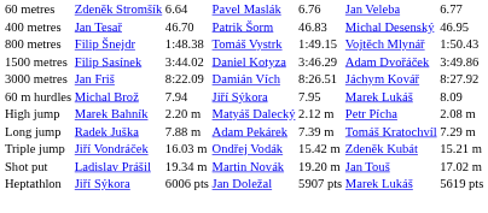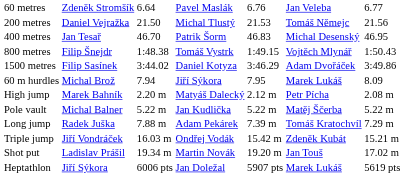+ row: 200 metres | Daniel Vejražka | 21.50 | Michal Tlustý | 21.53 | Tomáš Němejc | 21.56
- row: 3000 metres | Jan Friš | 8:22.09 | Damián Vích | 8:26.51 | Jáchym Kovář | 8:27.92
+ row: Pole vault | Michal Balner | 5.22 m | Jan Kudlička | 5.22 m | Matěj Ščerba | 5.22 m
